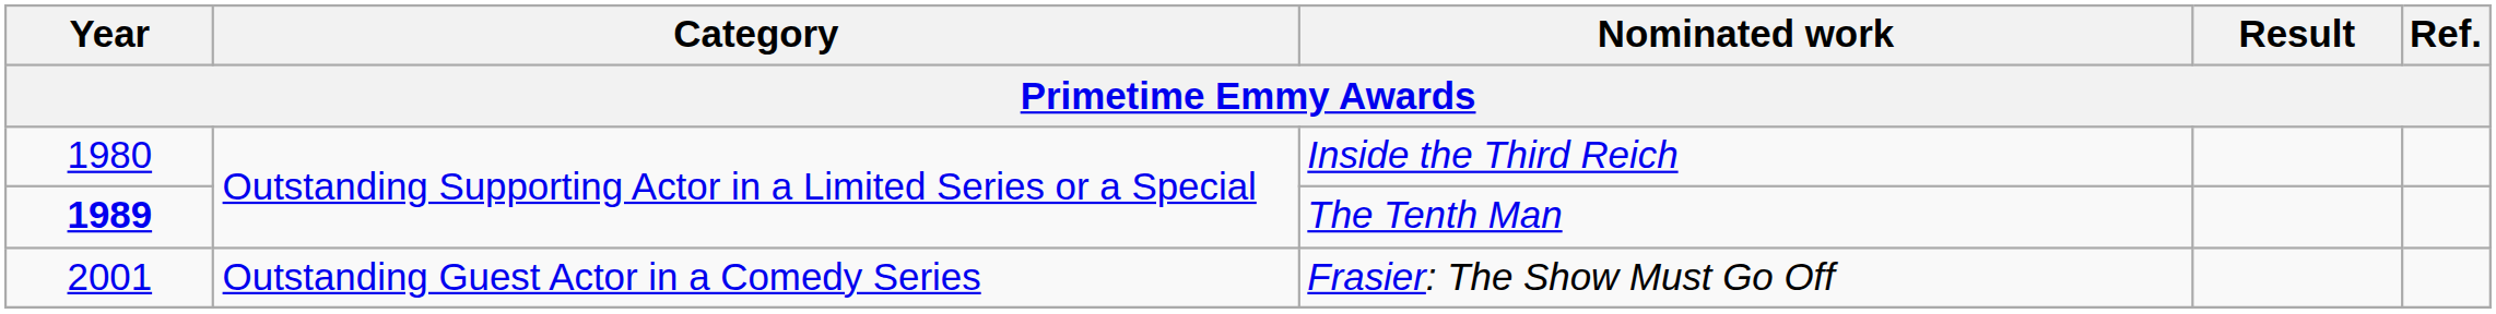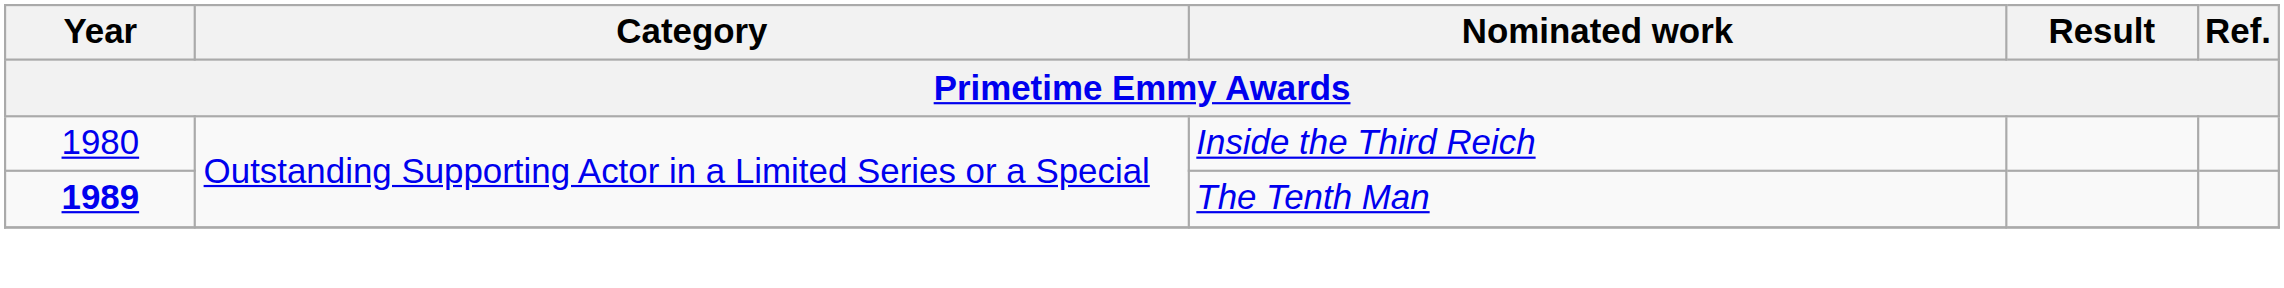- row: 2001 | Outstanding Guest Actor in a Comedy Series | Frasier: The Show Must Go Off
